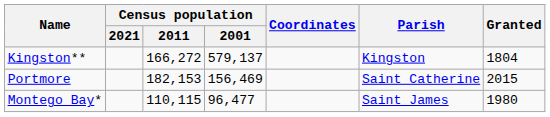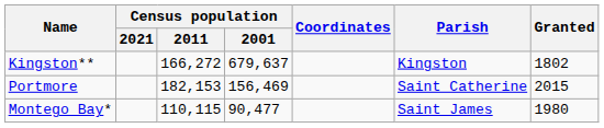Kingston** | Census population / 2001: 579,137 -> 679,637
Kingston** | Granted: 1804 -> 1802
Montego Bay* | Census population / 2001: 96,477 -> 90,477
